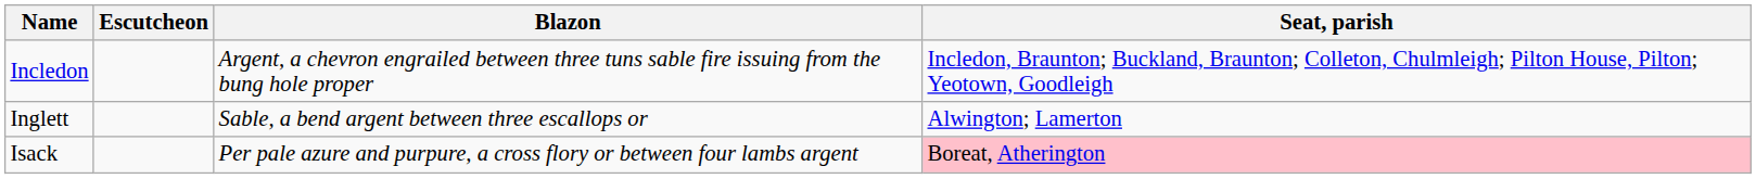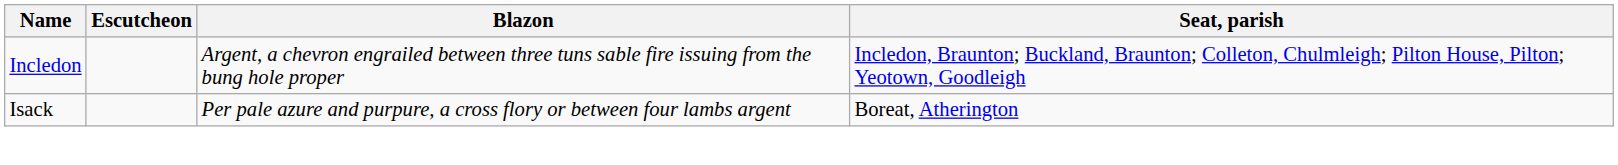- row: Inglett | Sable, a bend argent between three escallops or | Alwington; Lamerton
Isack | Seat, parish: pink background -> no background
